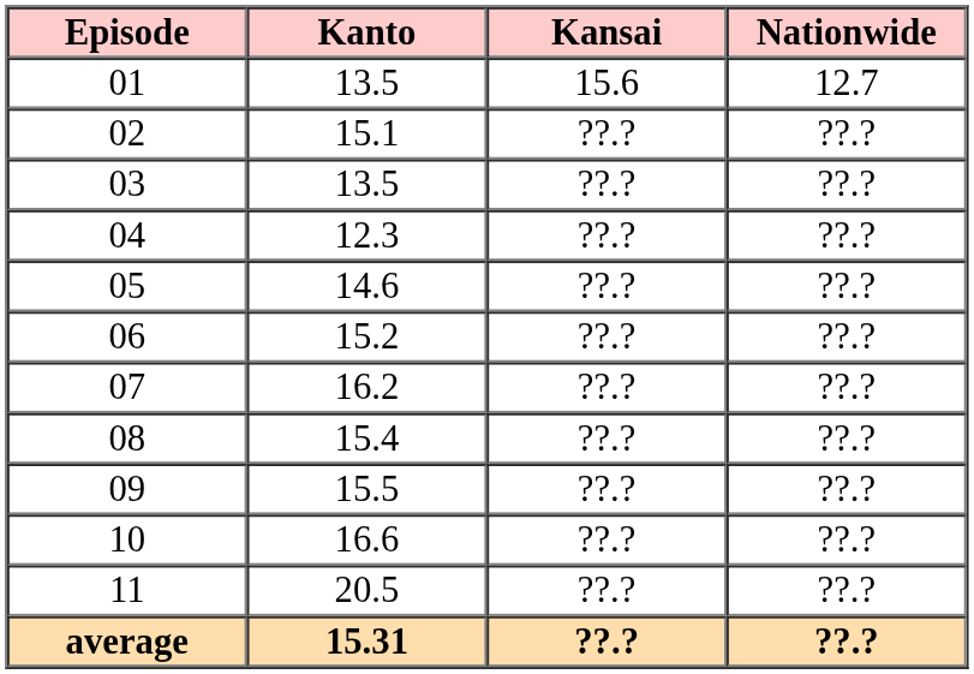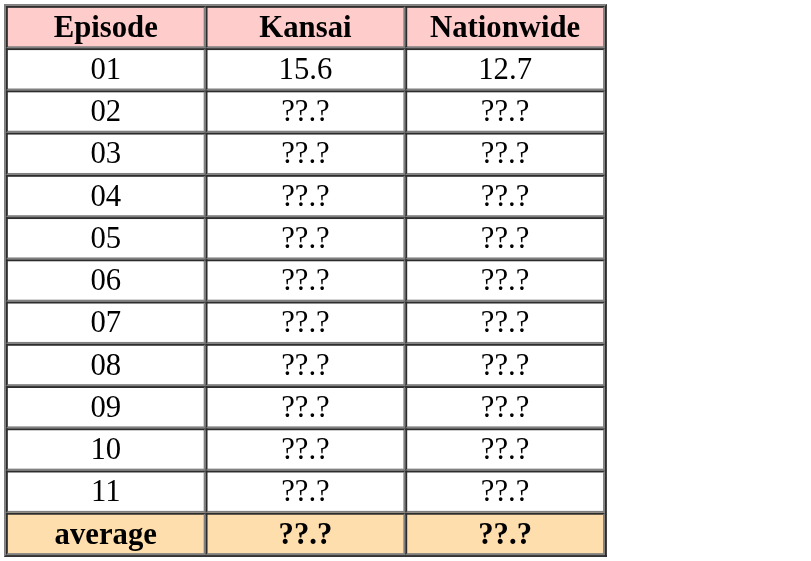- column: Kanto | 13.5 | 15.1 | 13.5 | 12.3 | 14.6 | 15.2 | 16.2 | 15.4 | 15.5 | 16.6 | 20.5 | 15.31
